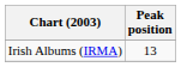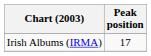Irish Albums (IRMA) | Peak position: 13 -> 17
